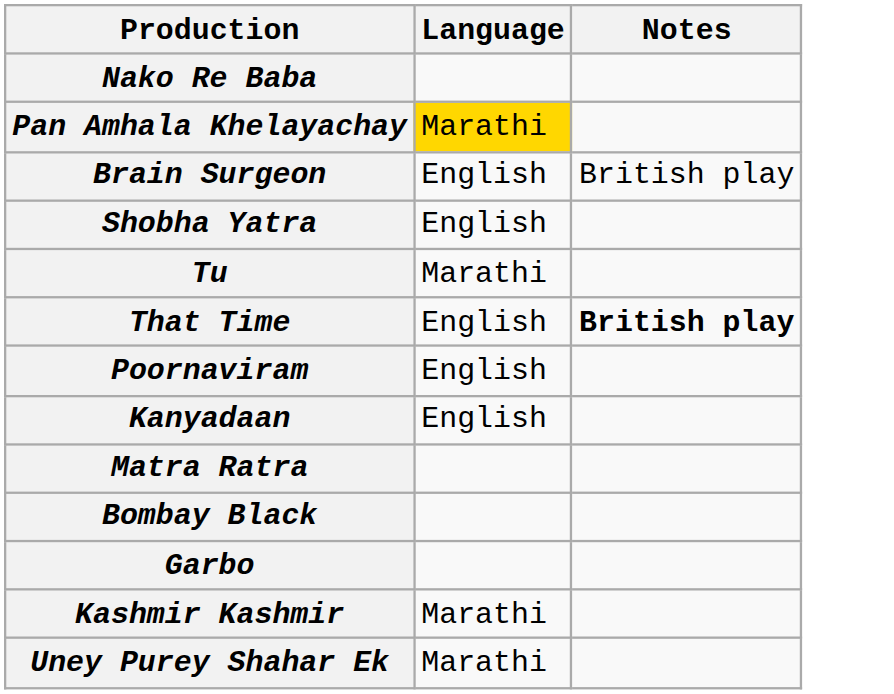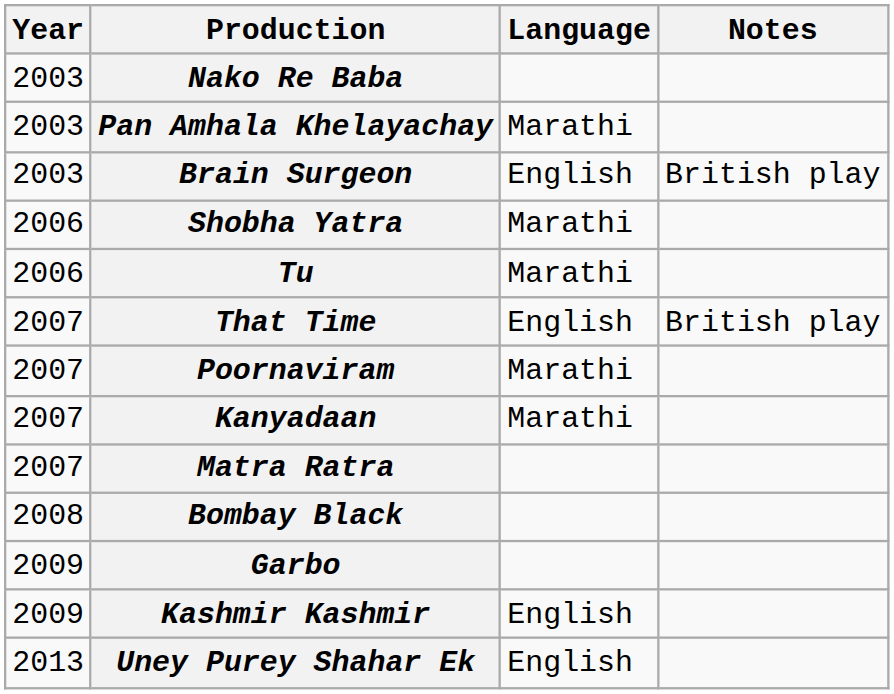+ column: Year | 2003 | 2003 | 2003 | 2006 | 2006 | 2007 | 2007 | 2007 | 2007 | 2008 | 2009 | 2009 | 2013
Pan Amhala Khelayachay | Language: gold background -> no background
Shobha Yatra | Language: English -> Marathi
That Time | Notes: bold -> normal
Poornaviram | Language: English -> Marathi
Kanyadaan | Language: English -> Marathi
Kashmir Kashmir | Language: Marathi -> English
Uney Purey Shahar Ek | Language: Marathi -> English
